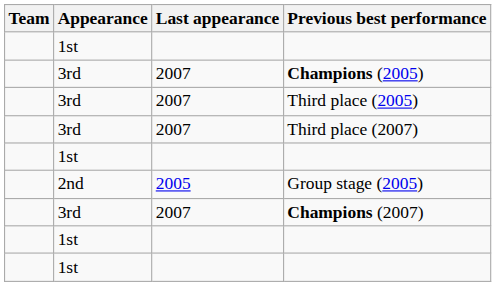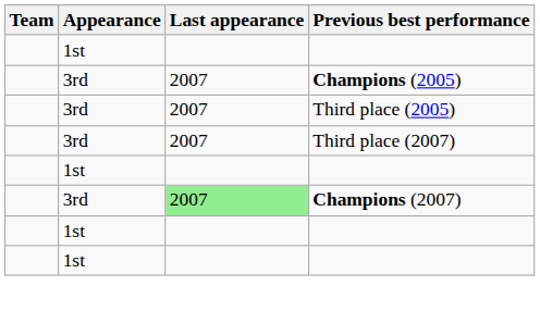- row: 2nd | 2005 | Group stage (2005)
Champions (2007) | Last appearance: no background -> lightgreen background
